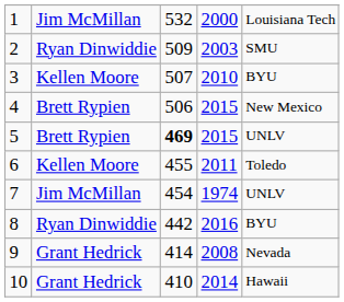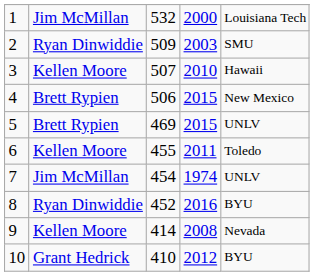3 | column 5: BYU -> Hawaii
5 | column 3: bold -> normal
8 | column 3: 442 -> 452
9 | column 2: Grant Hedrick -> Kellen Moore
10 | column 4: 2014 -> 2012
10 | column 5: Hawaii -> BYU
